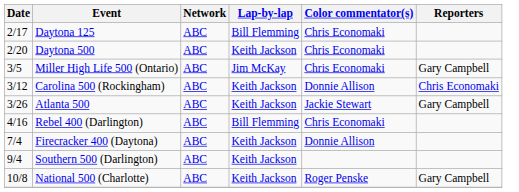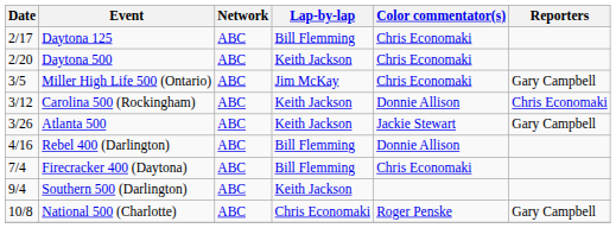Rebel 400 (Darlington) | Color commentator(s): Chris Economaki -> Donnie Allison
Firecracker 400 (Daytona) | Lap-by-lap: Keith Jackson -> Bill Flemming
Firecracker 400 (Daytona) | Color commentator(s): Donnie Allison -> Chris Economaki
National 500 (Charlotte) | Lap-by-lap: Keith Jackson -> Chris Economaki
